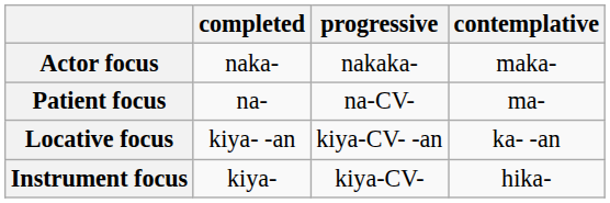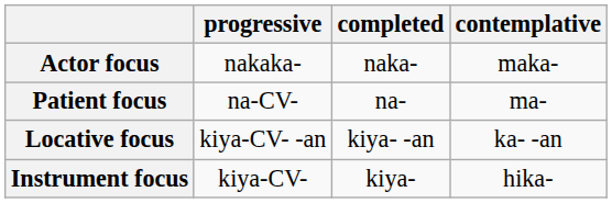columns swapped: completed <-> progressive
